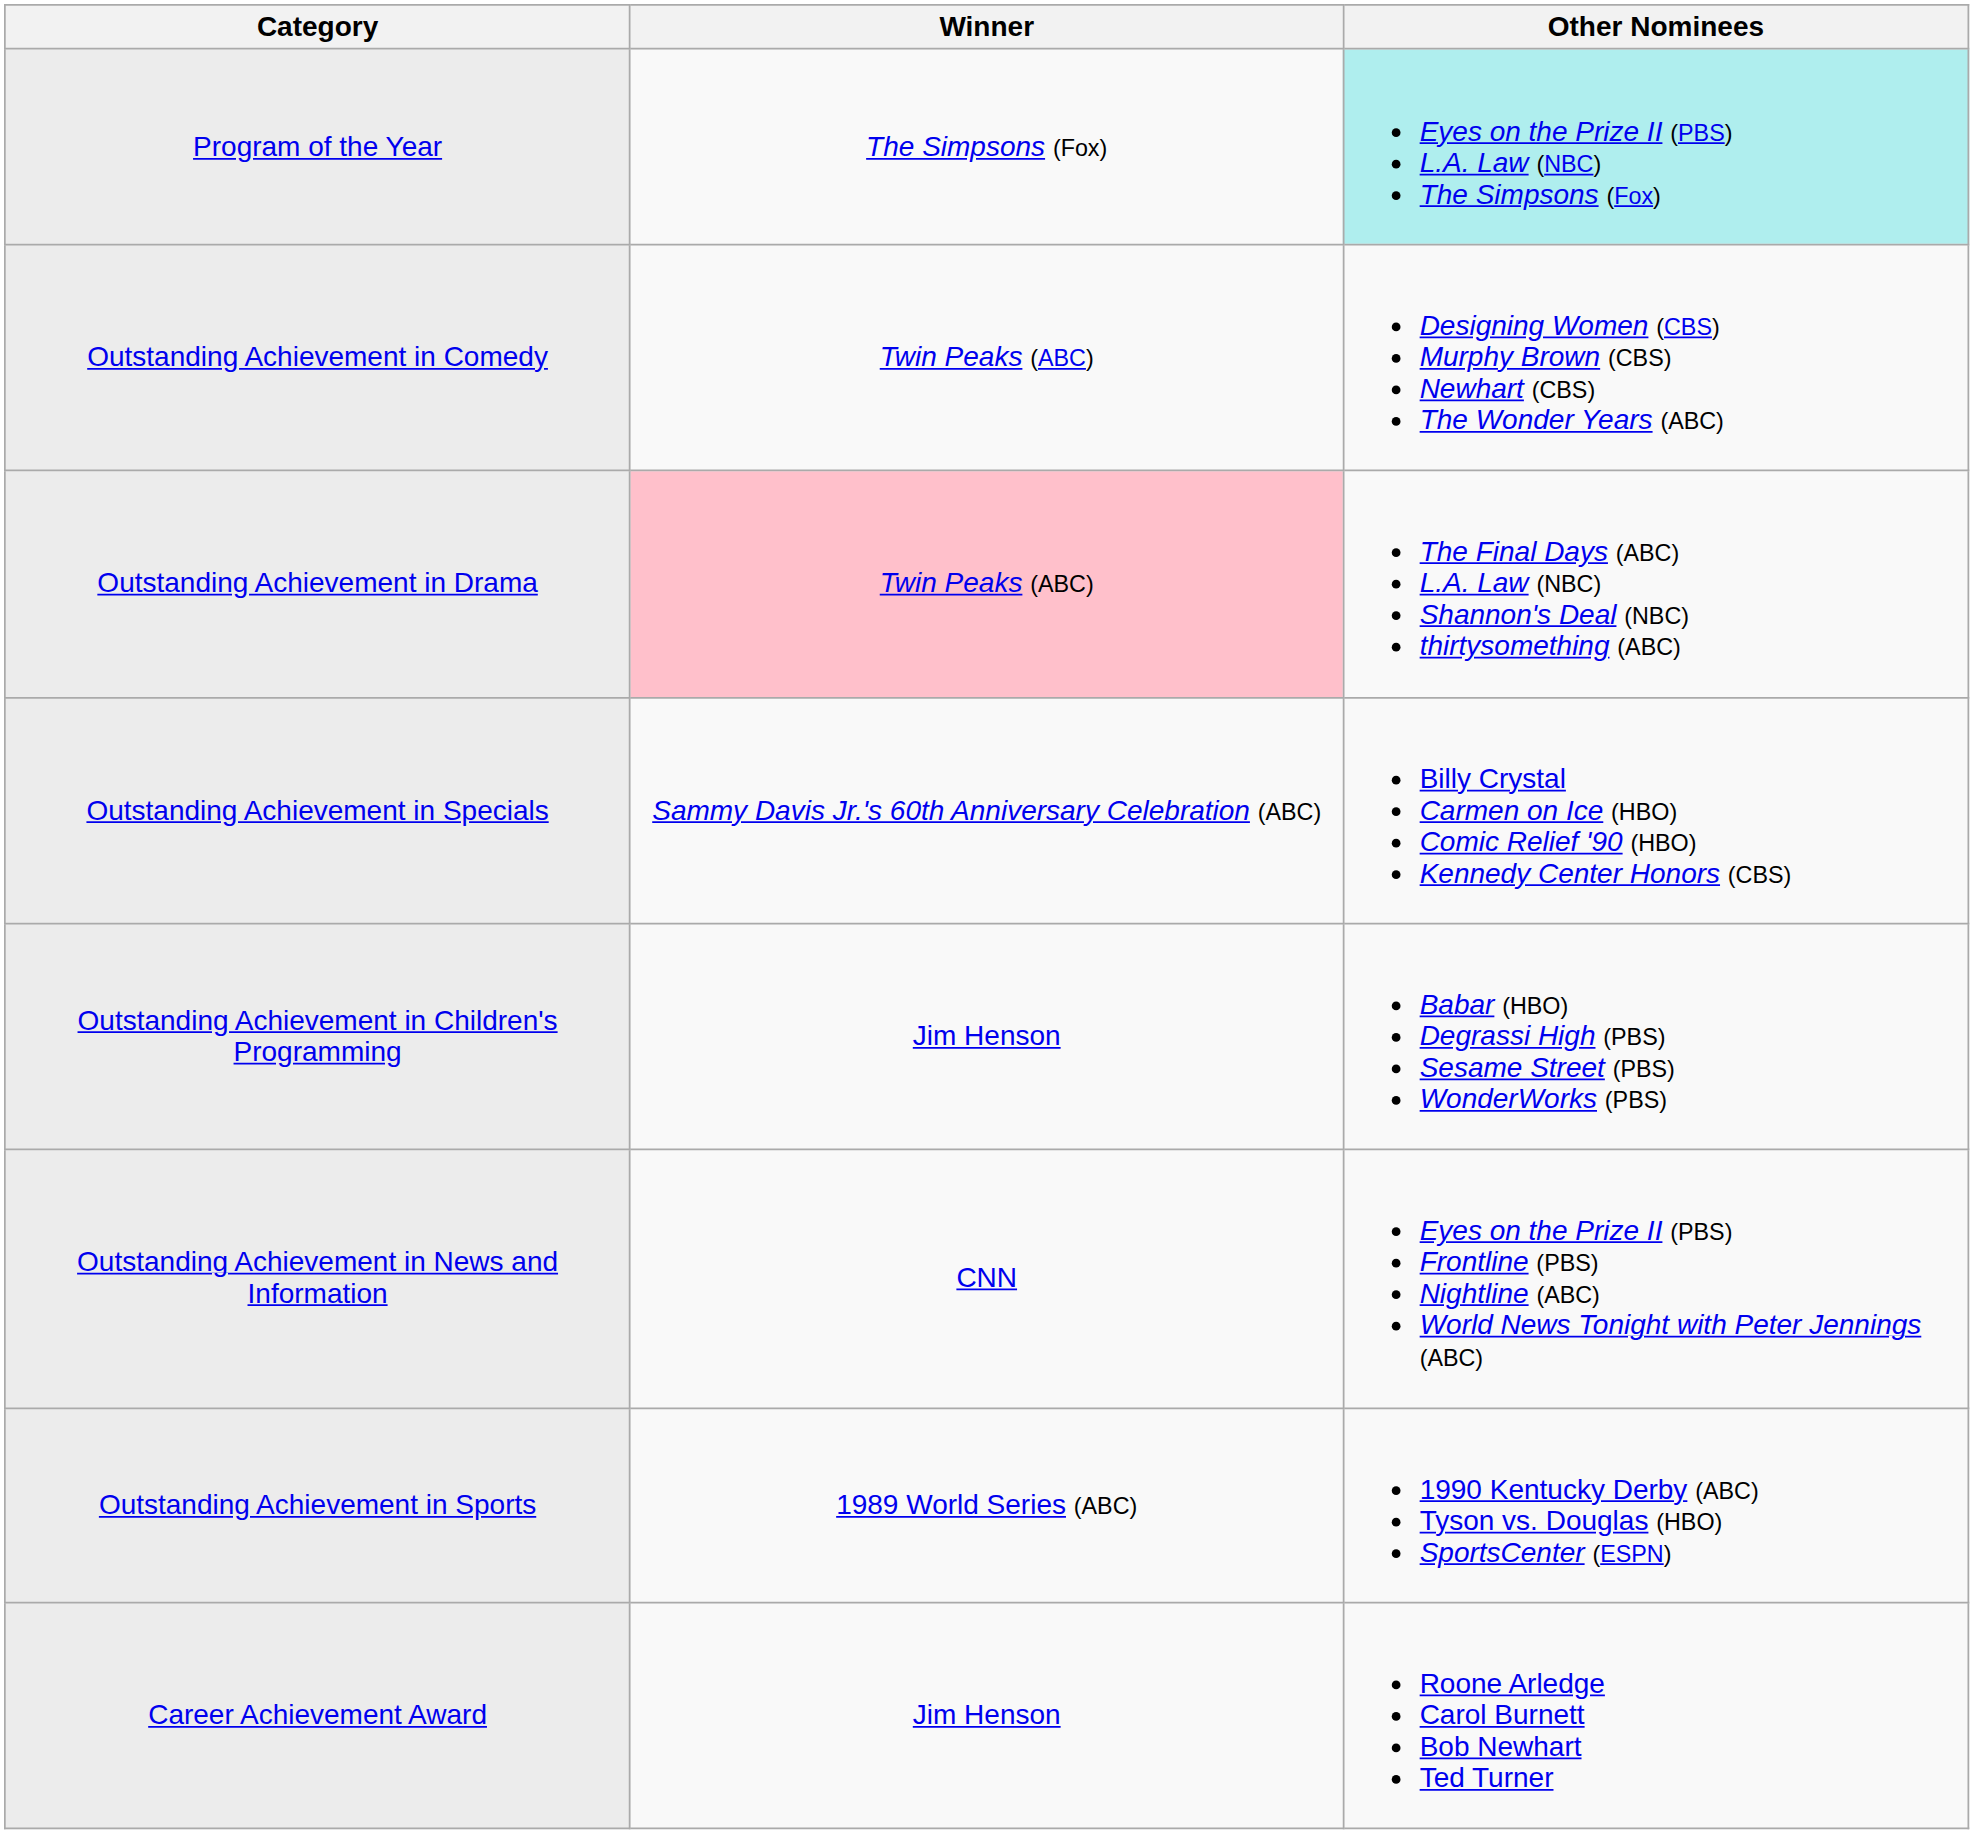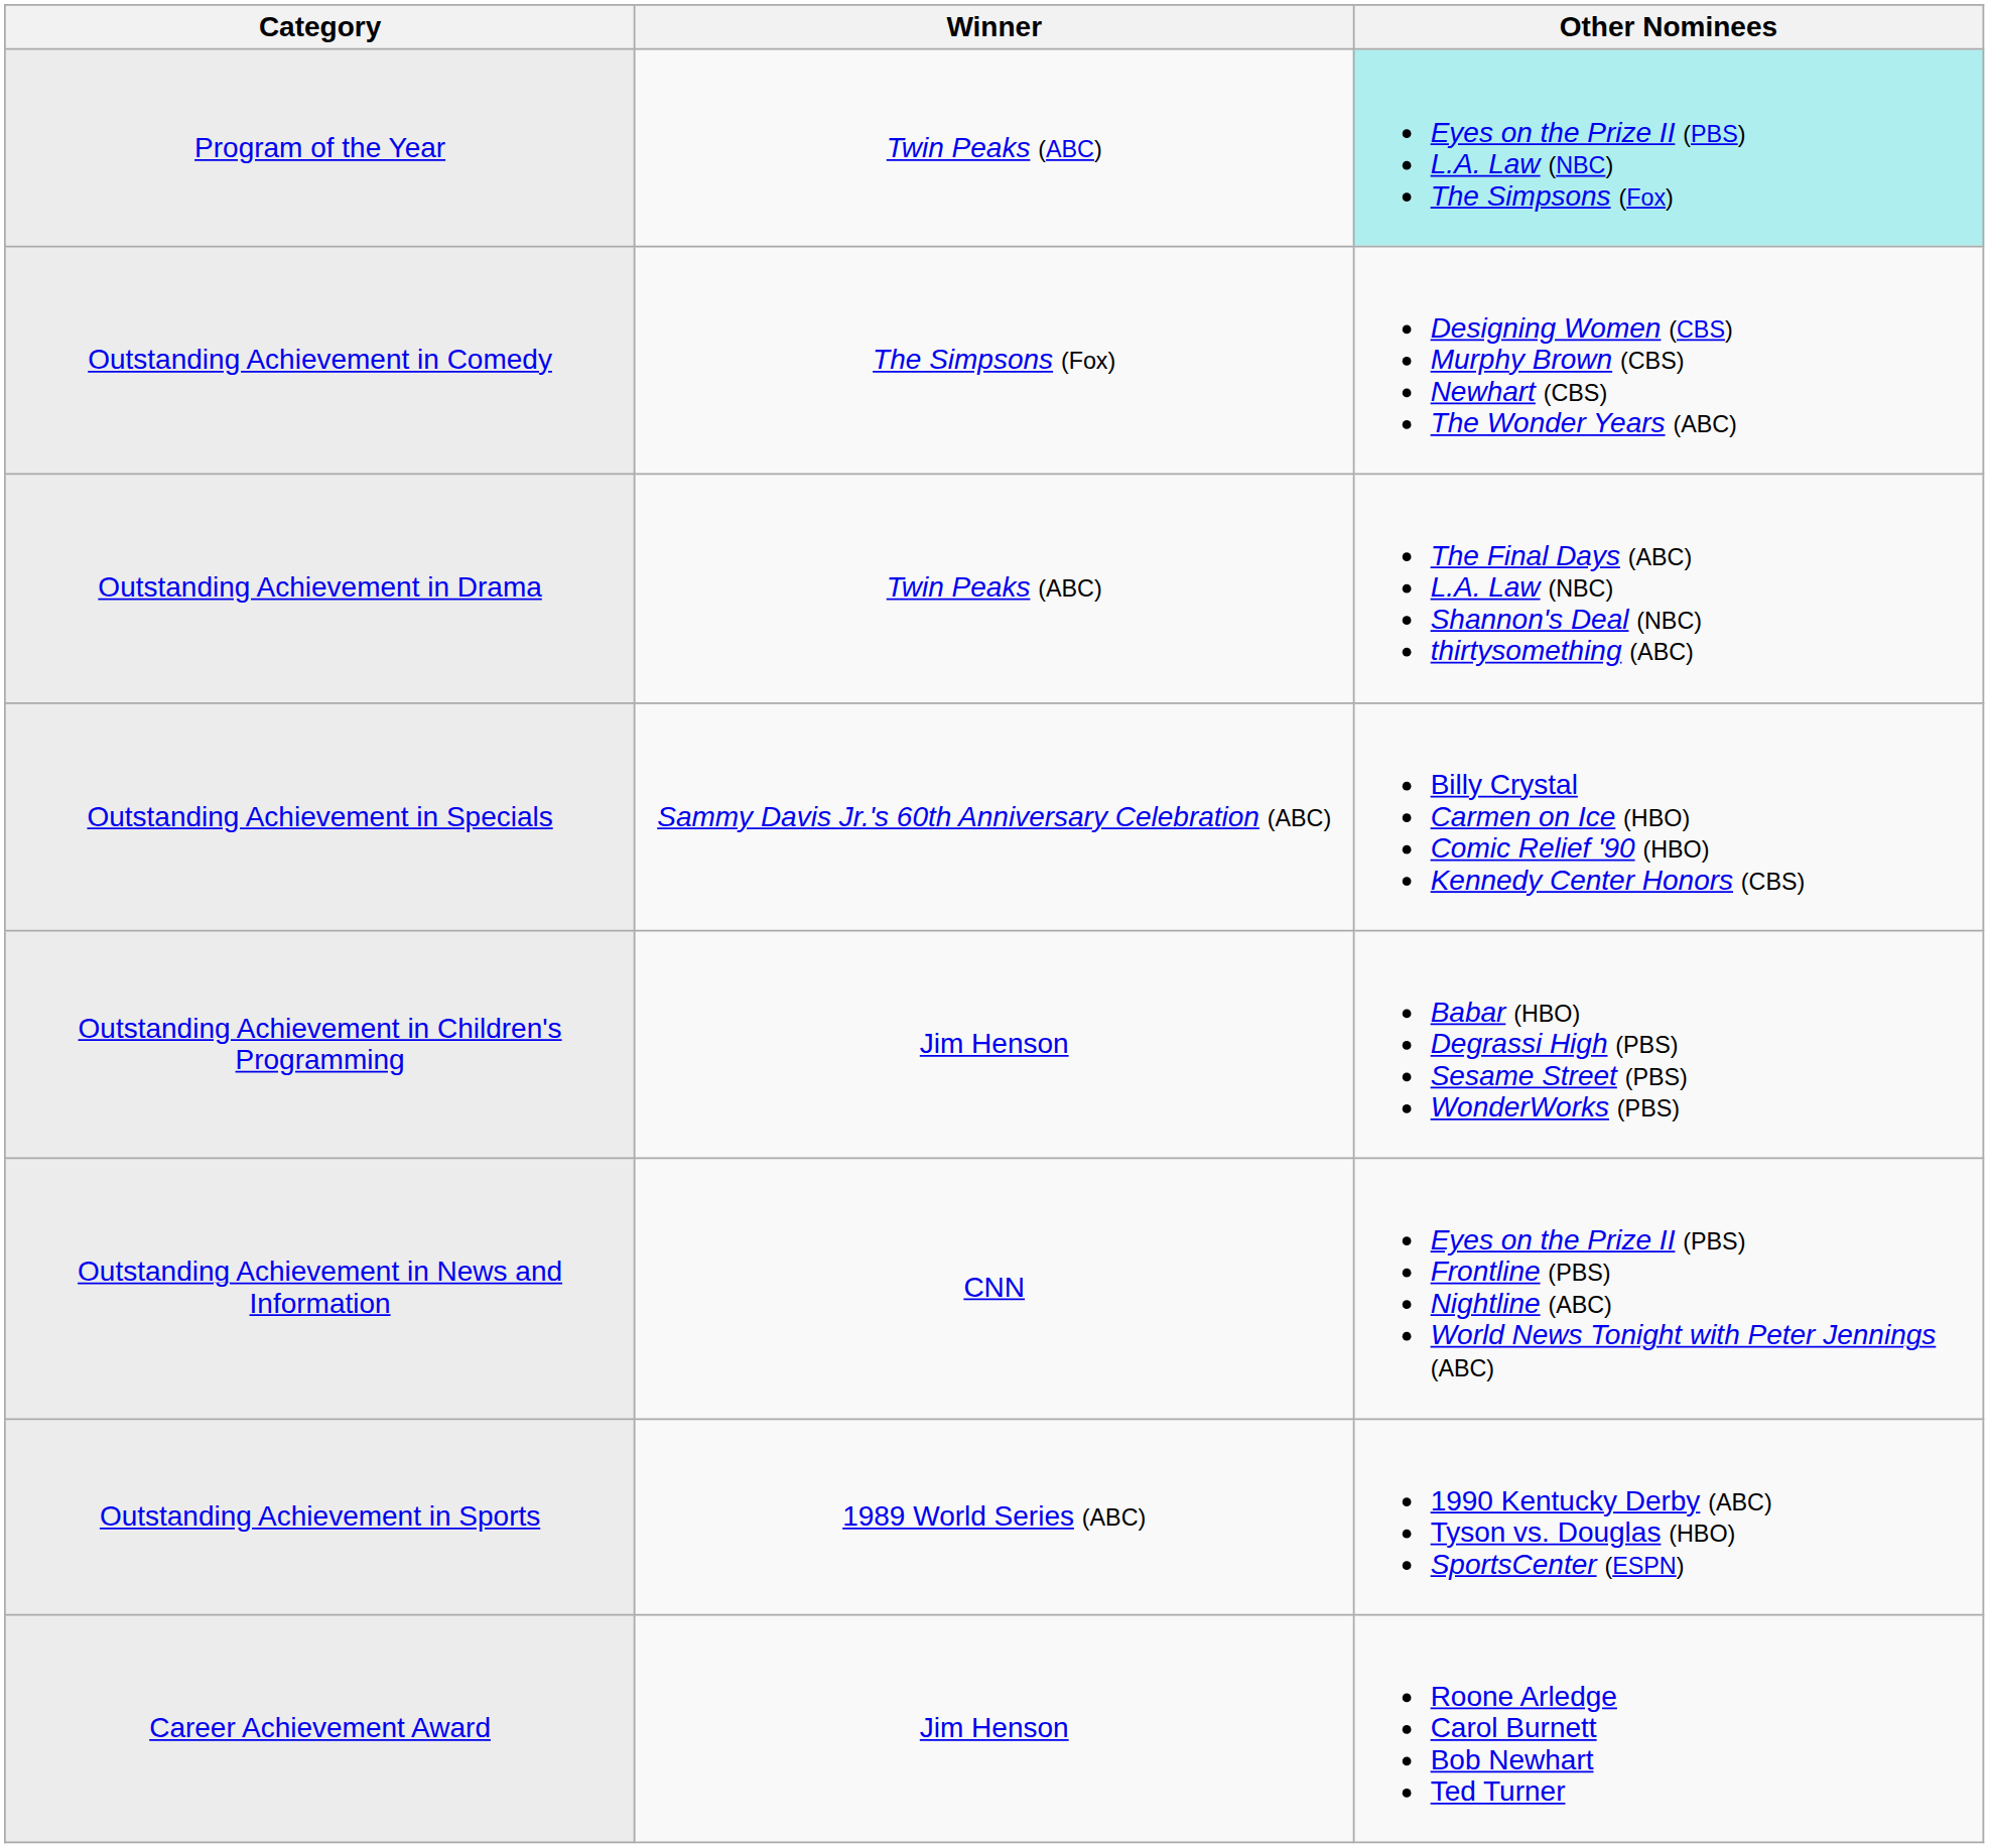Program of the Year | Winner: The Simpsons (Fox) -> Twin Peaks (ABC)
Outstanding Achievement in Comedy | Winner: Twin Peaks (ABC) -> The Simpsons (Fox)
Outstanding Achievement in Drama | Winner: pink background -> no background
